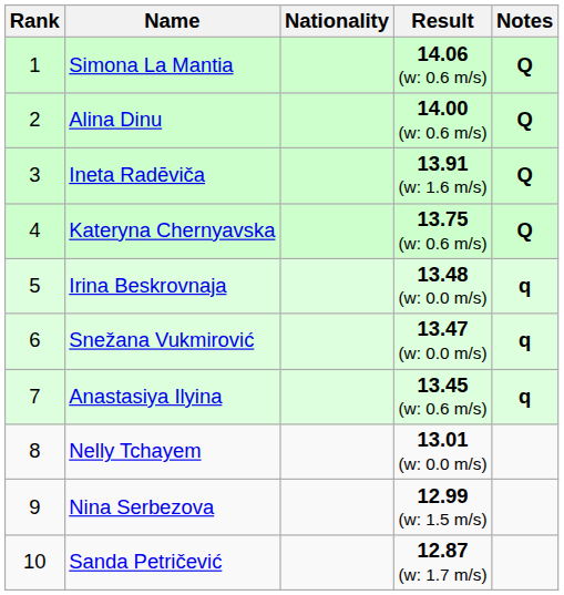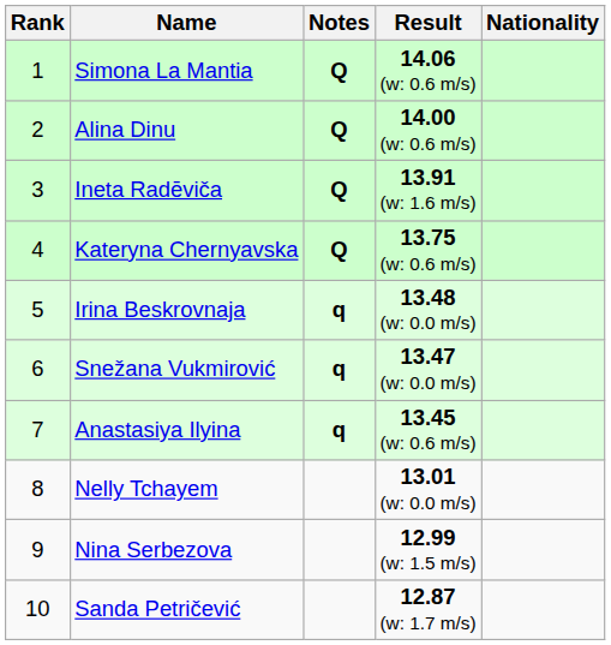columns swapped: Nationality <-> Notes
